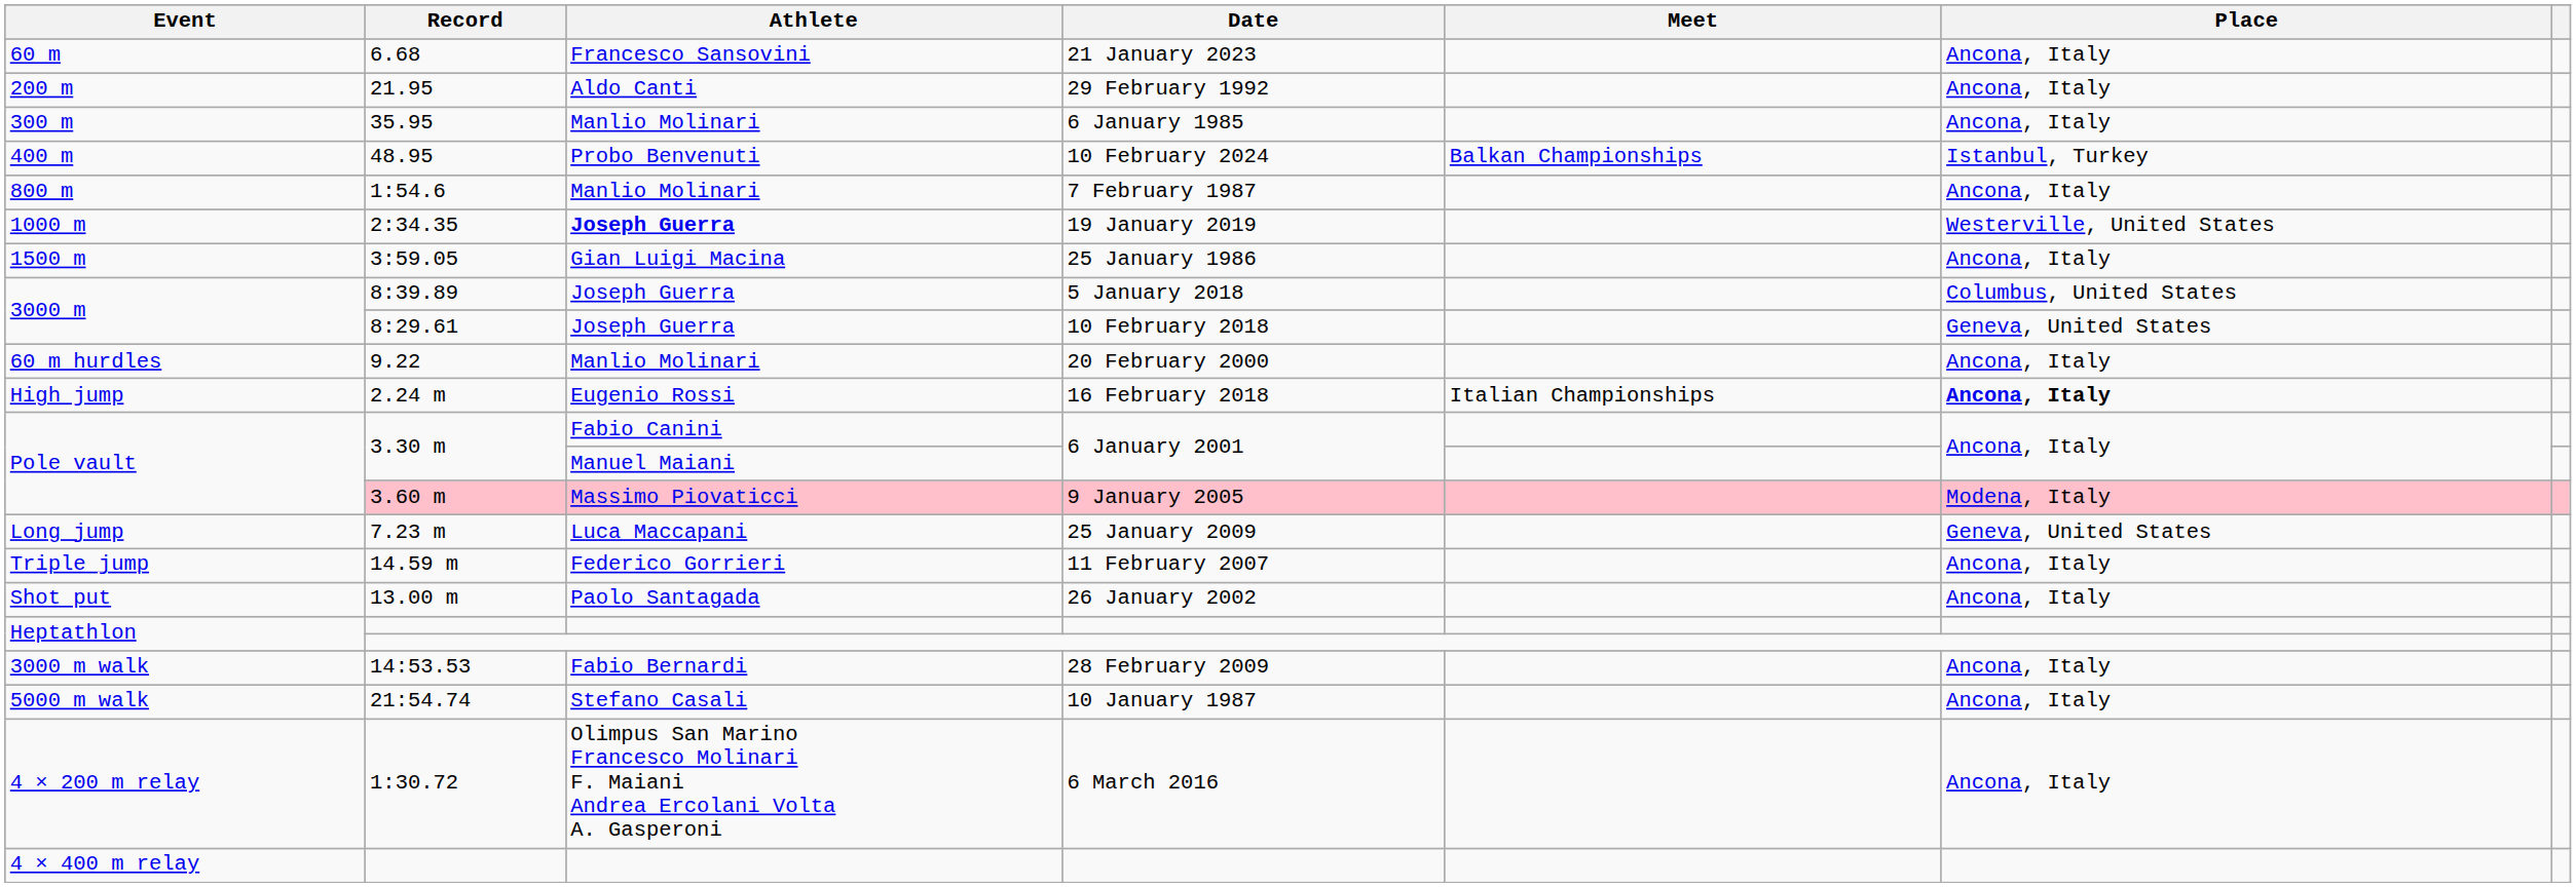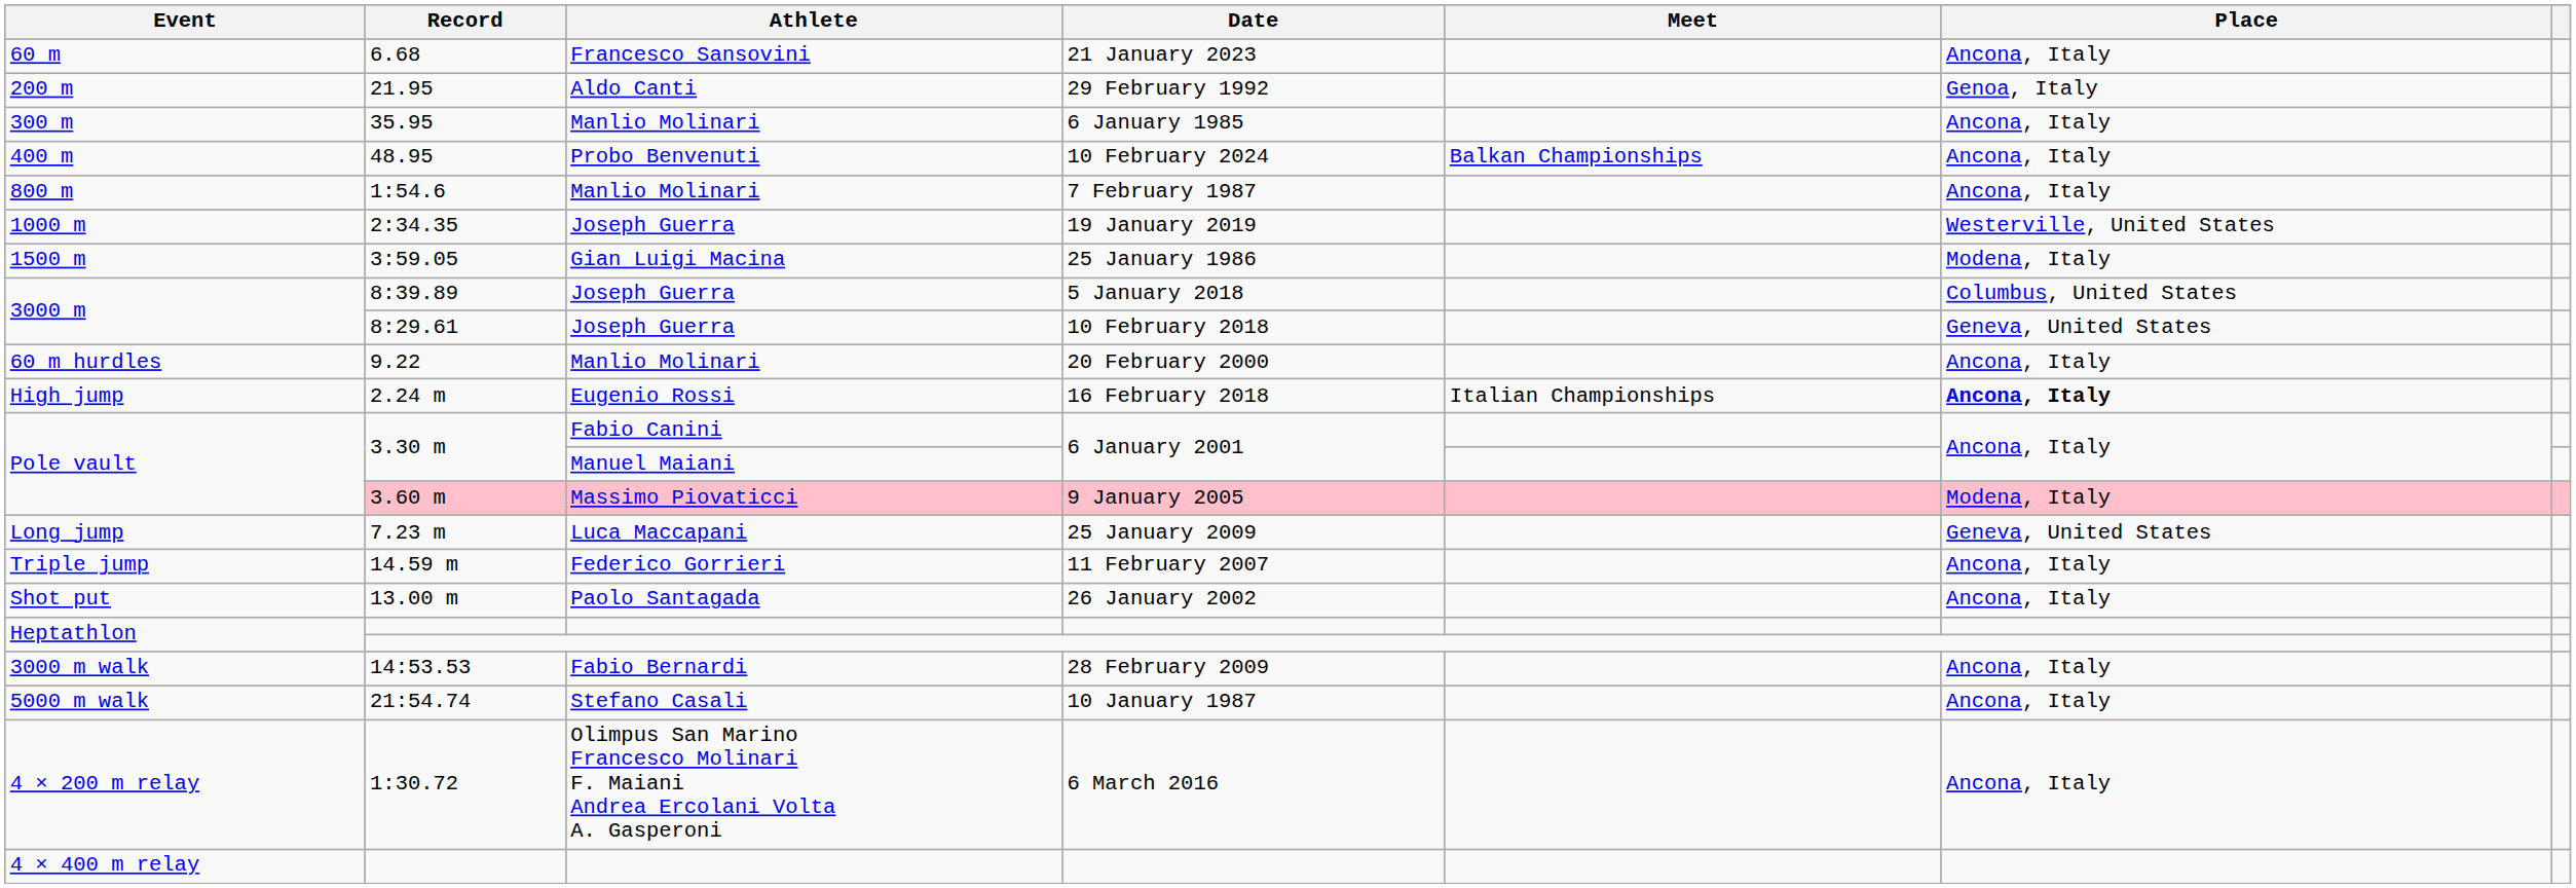21.95 | Place: Ancona, Italy -> Genoa, Italy
48.95 | Place: Istanbul, Turkey -> Ancona, Italy
2:34.35 | Athlete: bold -> normal
3:59.05 | Place: Ancona, Italy -> Modena, Italy
